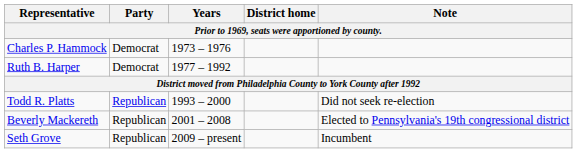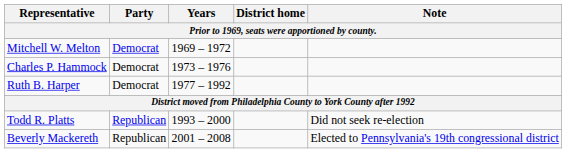+ row: Mitchell W. Melton | Democrat | 1969 – 1972
- row: Seth Grove | Republican | 2009 – present | Incumbent
